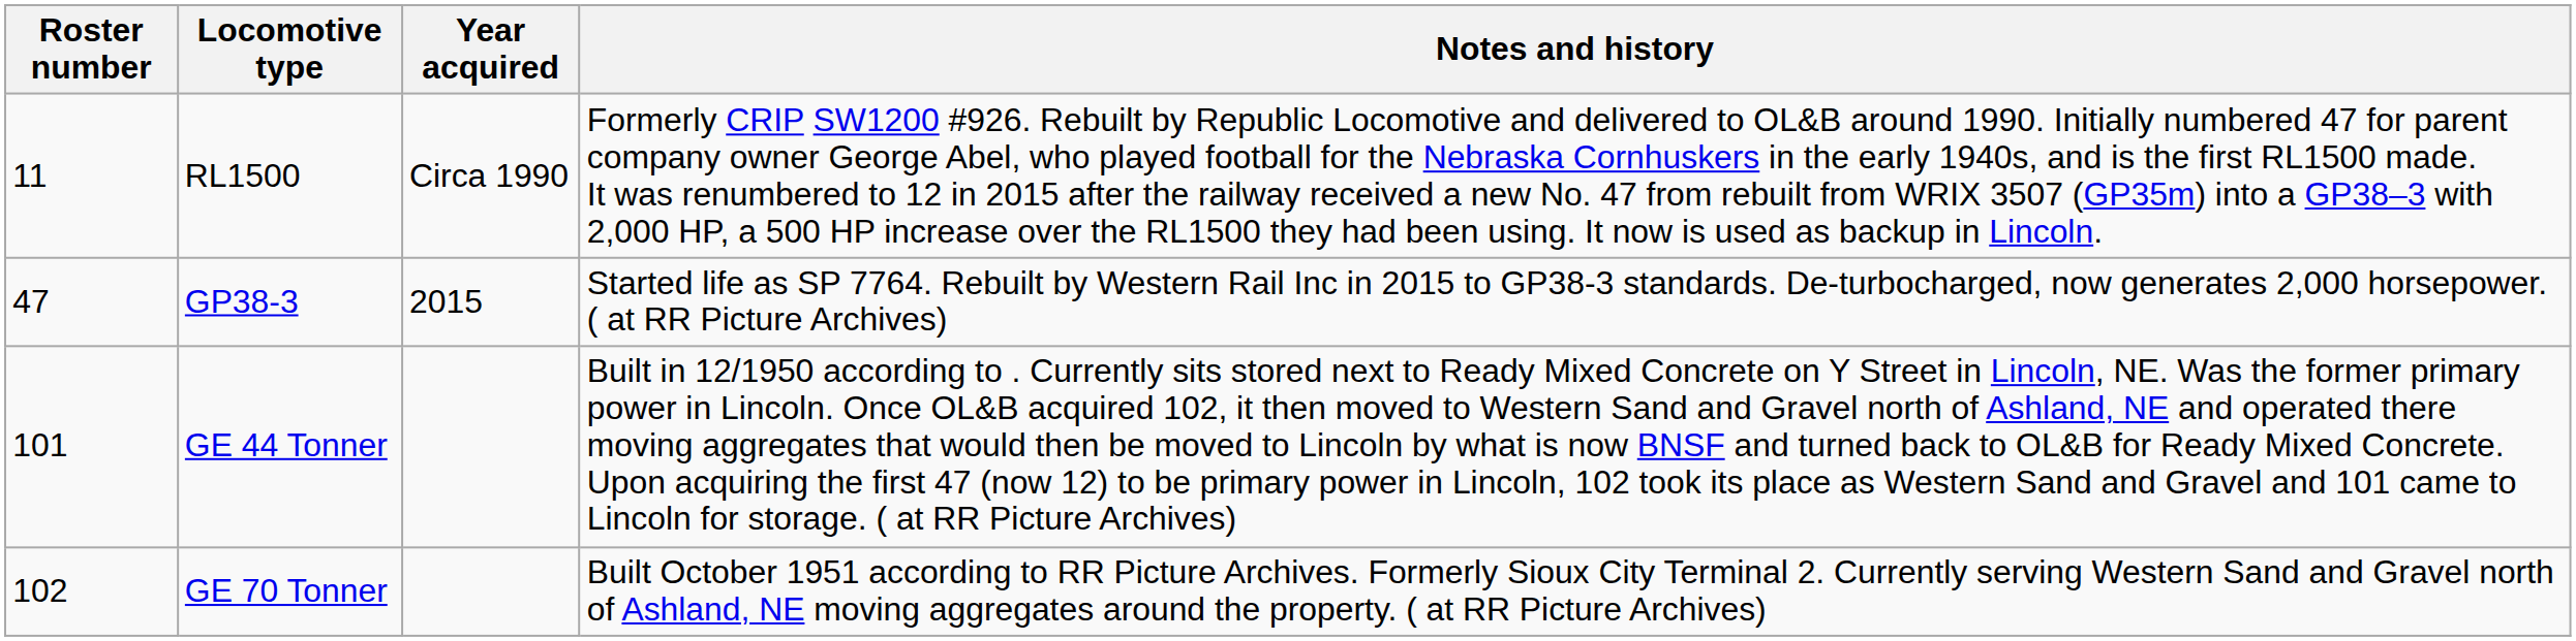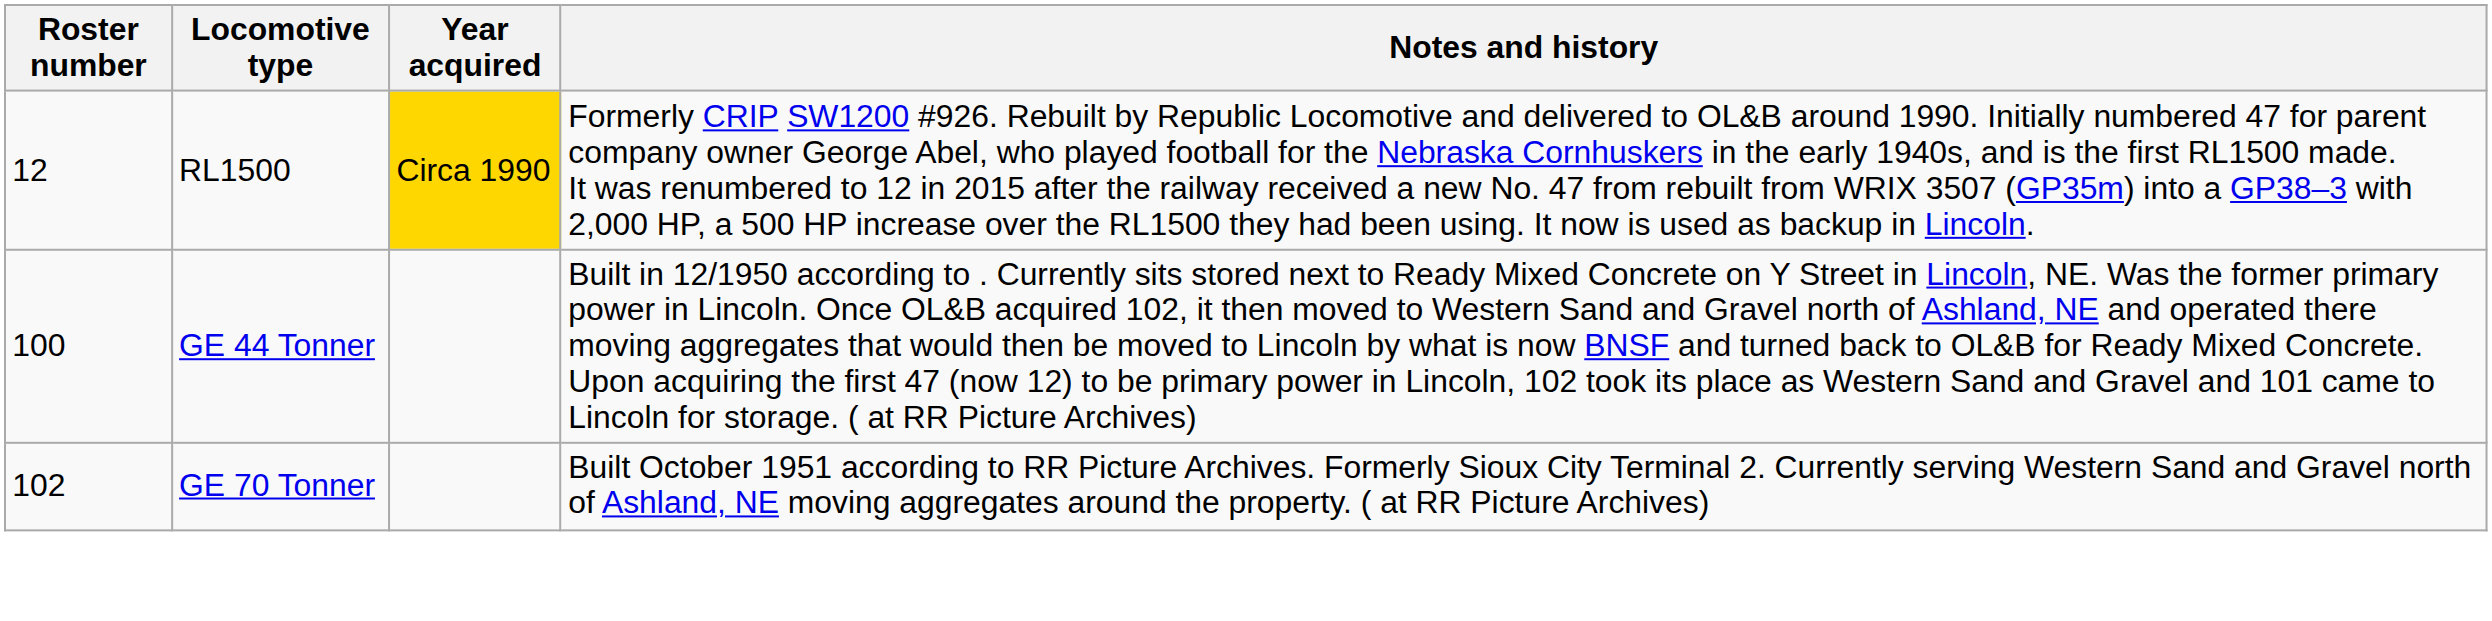RL1500 | Roster number: 11 -> 12
RL1500 | Year acquired: no background -> gold background
- row: 47 | GP38-3 | 2015 | Started life as SP 7764. Rebuilt by Western Rail Inc in 2015 to GP38-3 standards. De-turbocharged, now generates 2,000 horsepower. ( at RR Picture Archives)
GE 44 Tonner | Roster number: 101 -> 100
